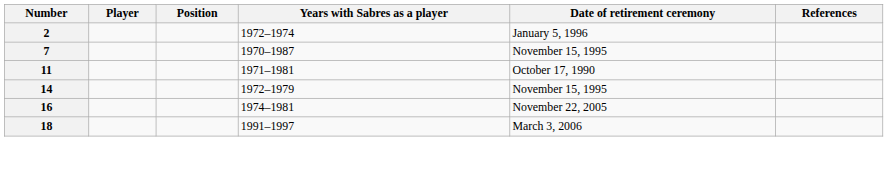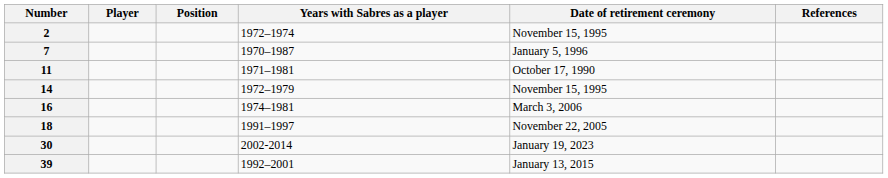2 | Date of retirement ceremony: January 5, 1996 -> November 15, 1995
7 | Date of retirement ceremony: November 15, 1995 -> January 5, 1996
16 | Date of retirement ceremony: November 22, 2005 -> March 3, 2006
18 | Date of retirement ceremony: March 3, 2006 -> November 22, 2005
+ row: 30 | 2002-2014 | January 19, 2023
+ row: 39 | 1992–2001 | January 13, 2015
